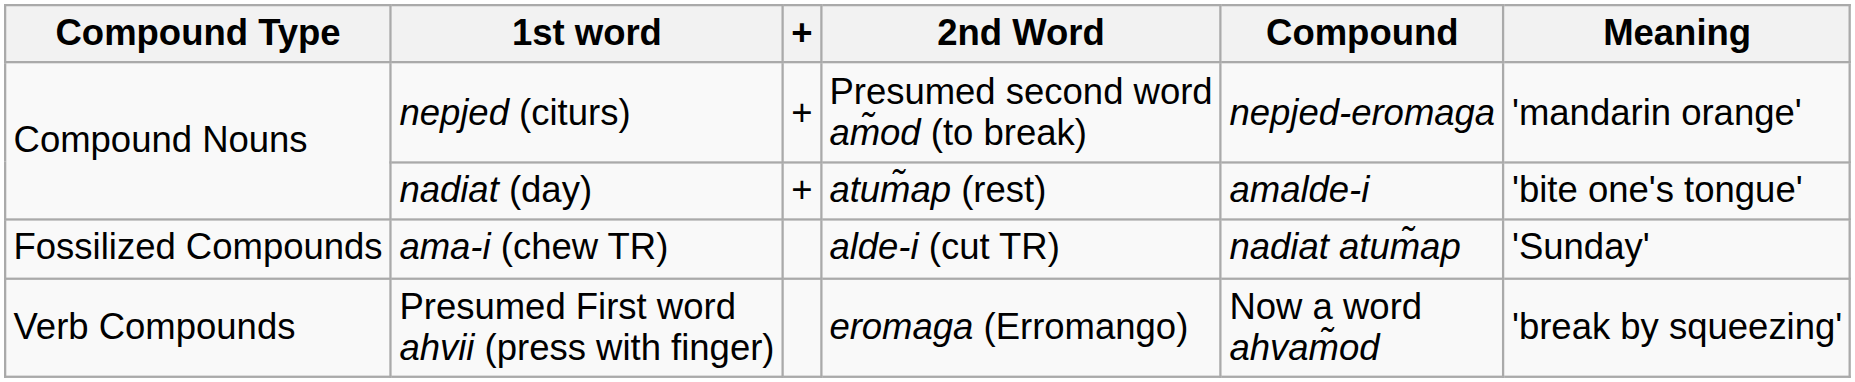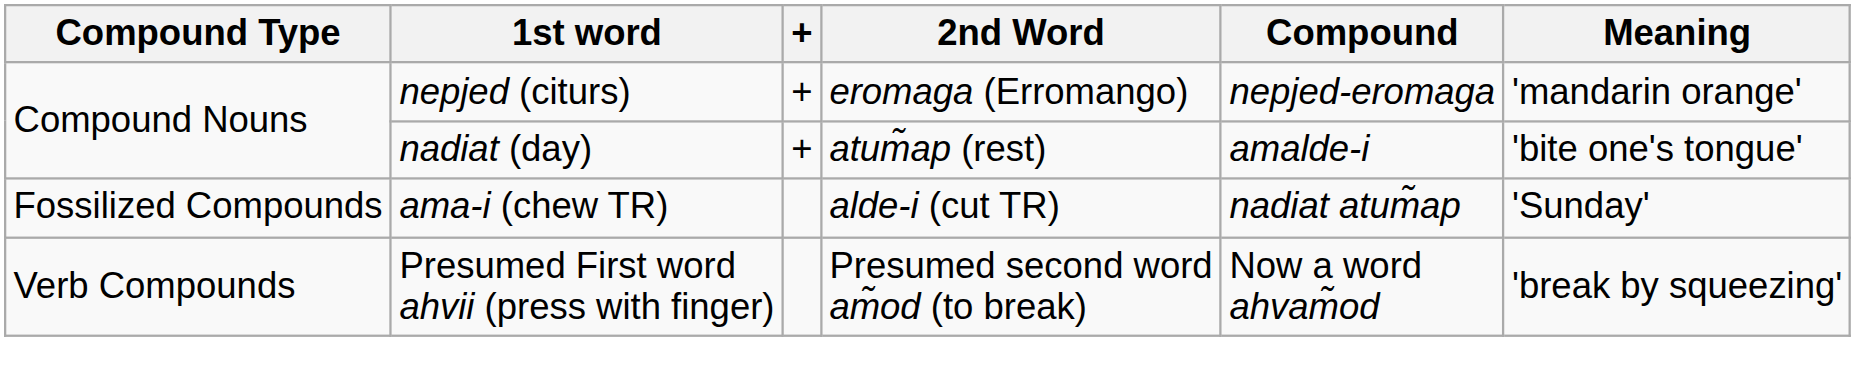nepjed (citurs) | 2nd Word: Presumed second word am̃od (to break) -> eromaga (Erromango)
Presumed First word ahvii (press with finger) | 2nd Word: eromaga (Erromango) -> Presumed second word am̃od (to break)
